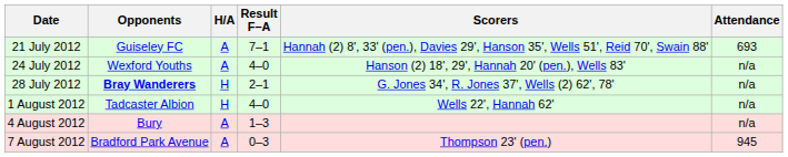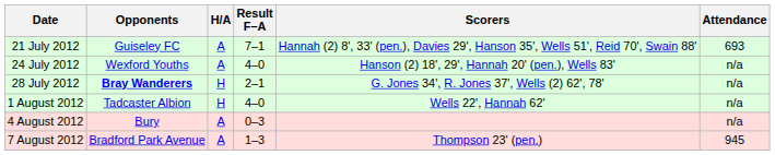4 August 2012 | Result F–A: 1–3 -> 0–3
7 August 2012 | Result F–A: 0–3 -> 1–3
